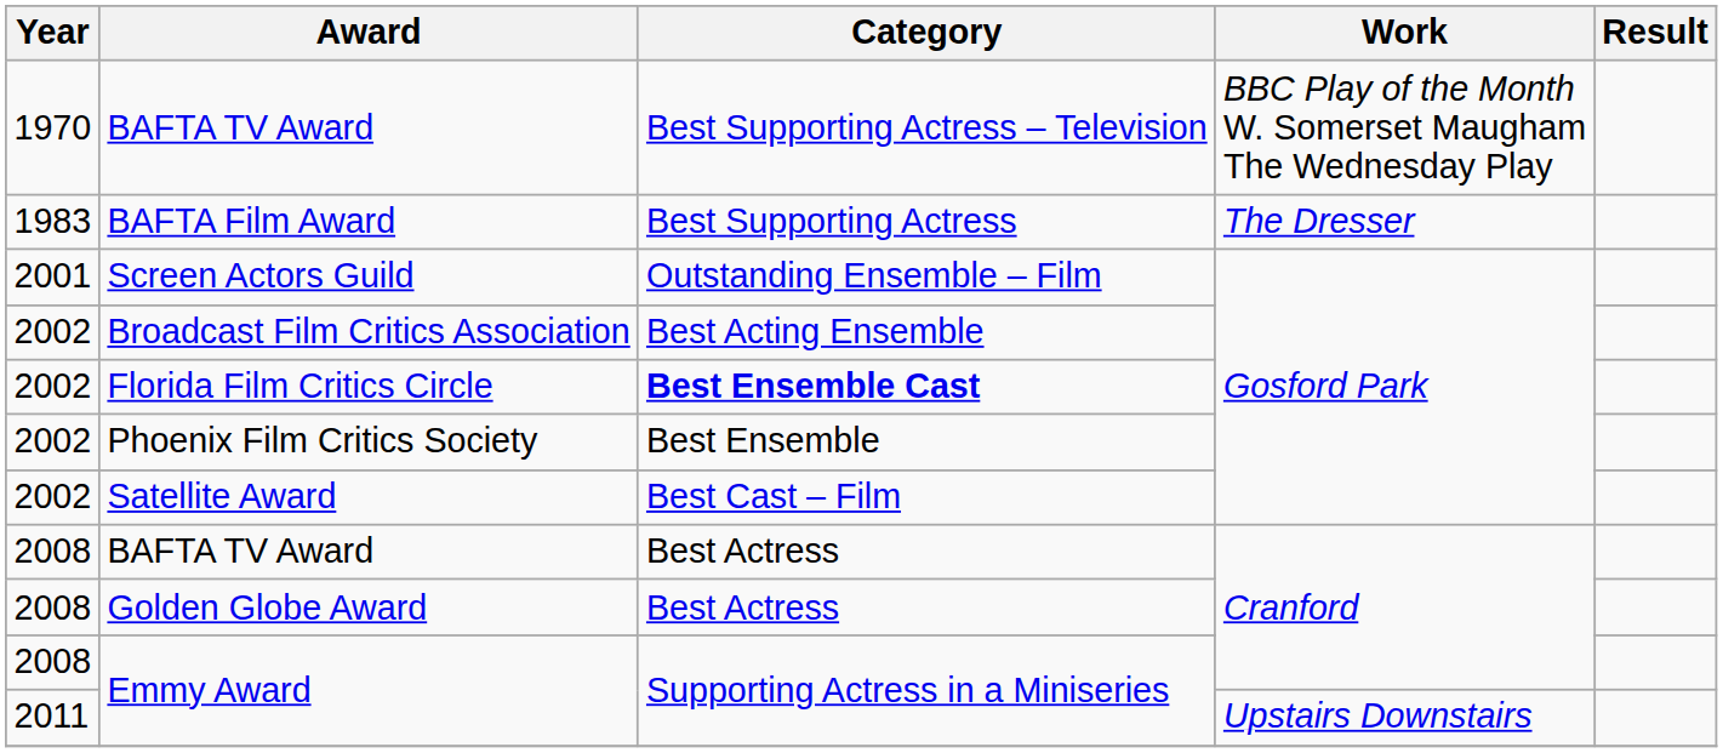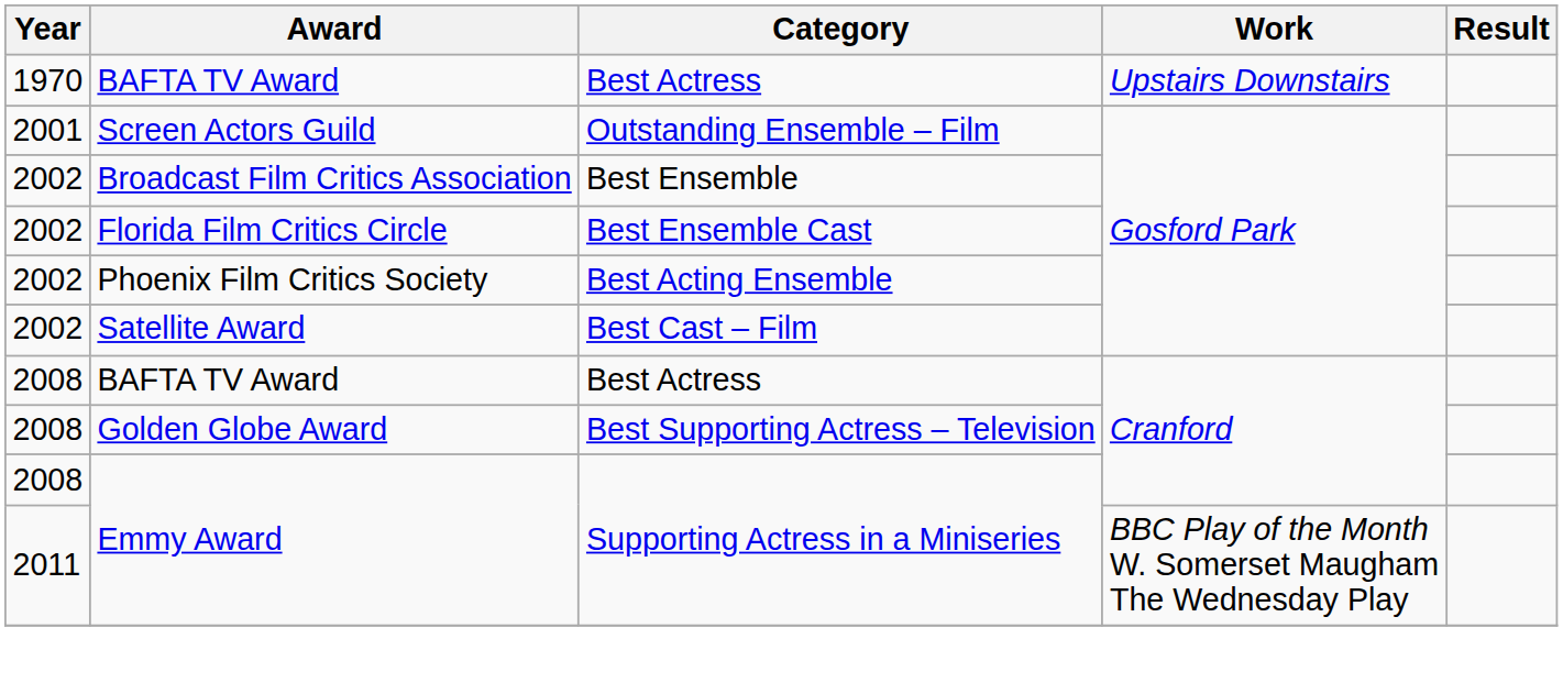1970 / BAFTA TV Award | Category: Best Supporting Actress – Television -> Best Actress
1970 / BAFTA TV Award | Work: BBC Play of the Month W. Somerset Maugham The Wednesday Play -> Upstairs Downstairs
- row: 1983 | BAFTA Film Award | Best Supporting Actress | The Dresser
Broadcast Film Critics Association | Category: Best Acting Ensemble -> Best Ensemble
Florida Film Critics Circle | Category: bold -> normal
Phoenix Film Critics Society | Category: Best Ensemble -> Best Acting Ensemble
Golden Globe Award | Category: Best Actress -> Best Supporting Actress – Television
2011 / Emmy Award | Work: Upstairs Downstairs -> BBC Play of the Month W. Somerset Maugham The Wednesday Play
